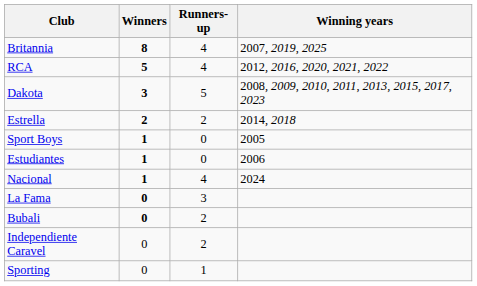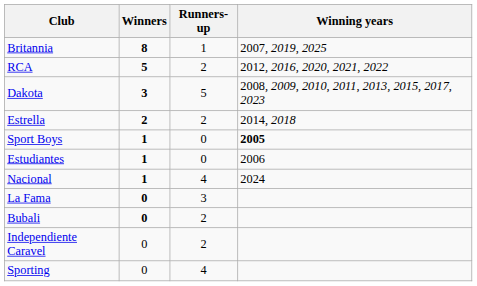Britannia | Runners-up: 4 -> 1
RCA | Runners-up: 4 -> 2
Sport Boys | Winning years: normal -> bold
Sporting | Runners-up: 1 -> 4
